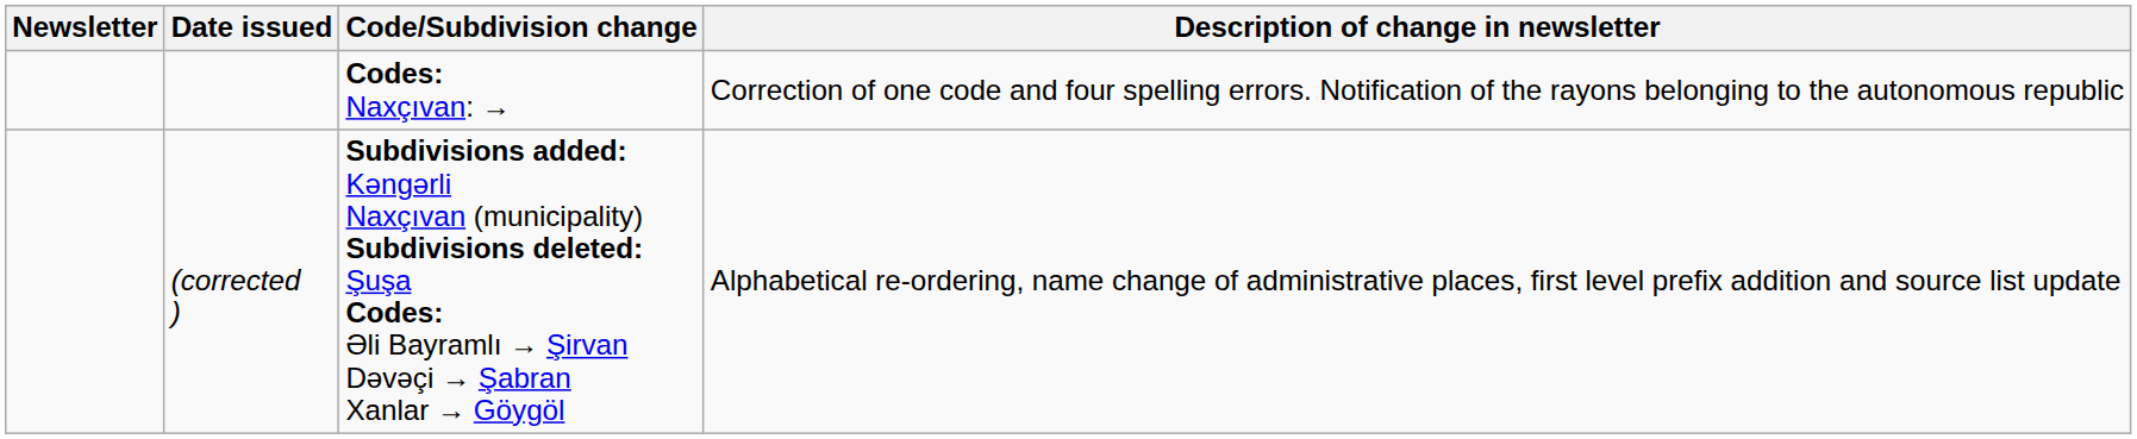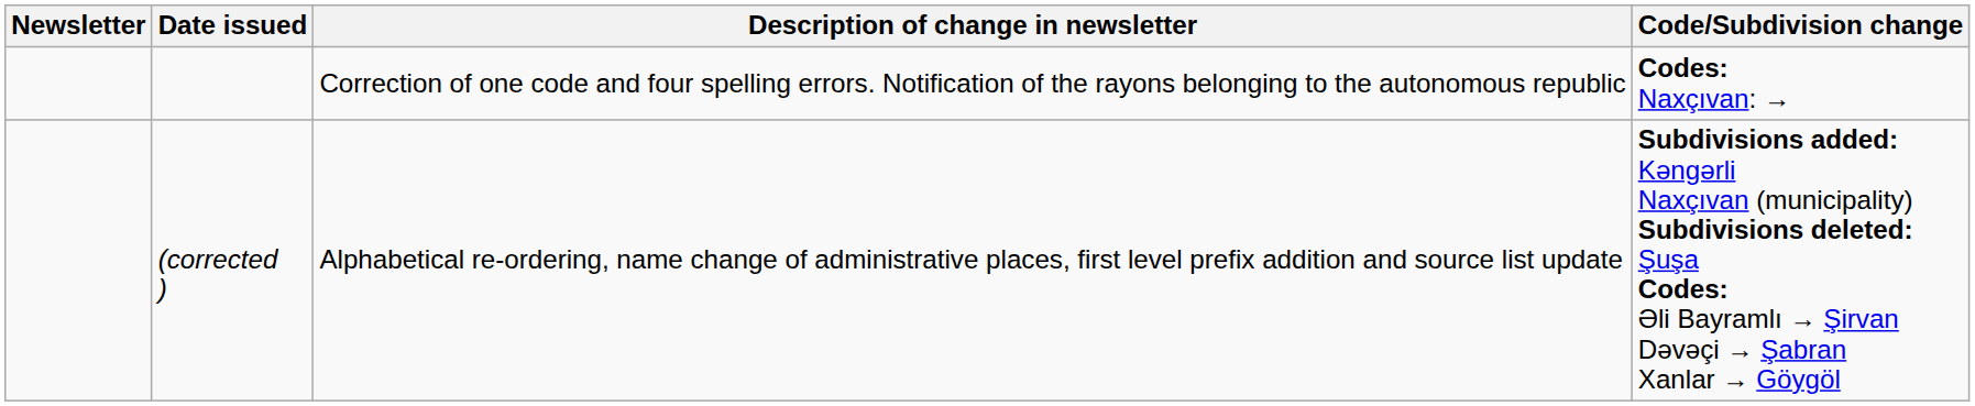columns swapped: Description of change in newsletter <-> Code/Subdivision change
